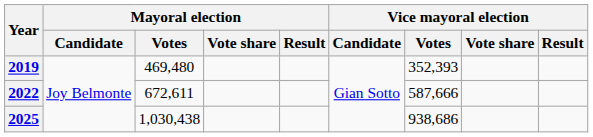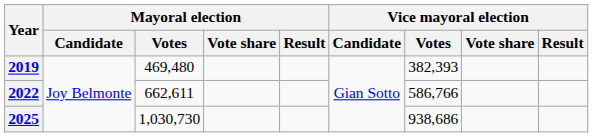2019 | Vice mayoral election / Votes: 352,393 -> 382,393
2022 | Mayoral election / Votes: 672,611 -> 662,611
2022 | Vice mayoral election / Votes: 587,666 -> 586,766
2025 | Mayoral election / Votes: 1,030,438 -> 1,030,730
